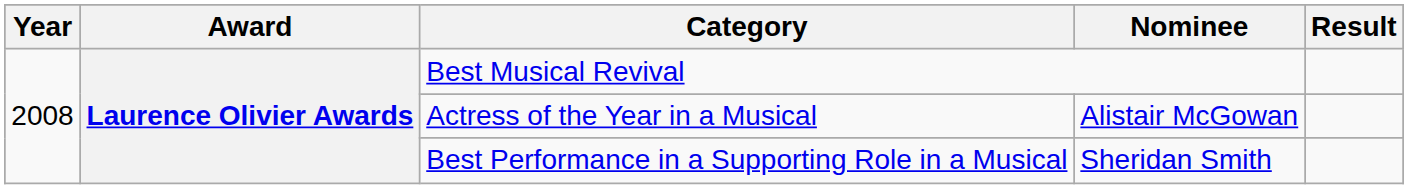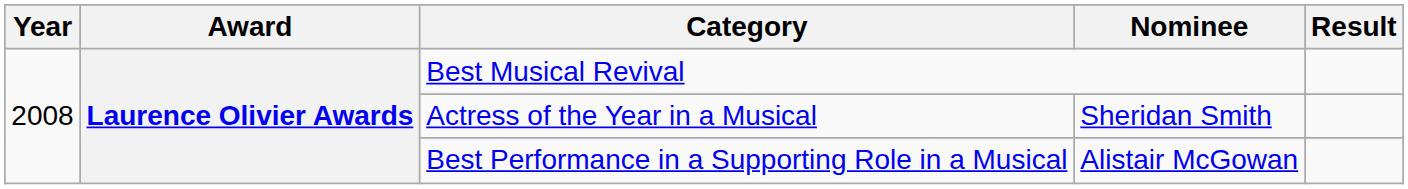Actress of the Year in a Musical | Nominee: Alistair McGowan -> Sheridan Smith
Best Performance in a Supporting Role in a Musical | Nominee: Sheridan Smith -> Alistair McGowan
